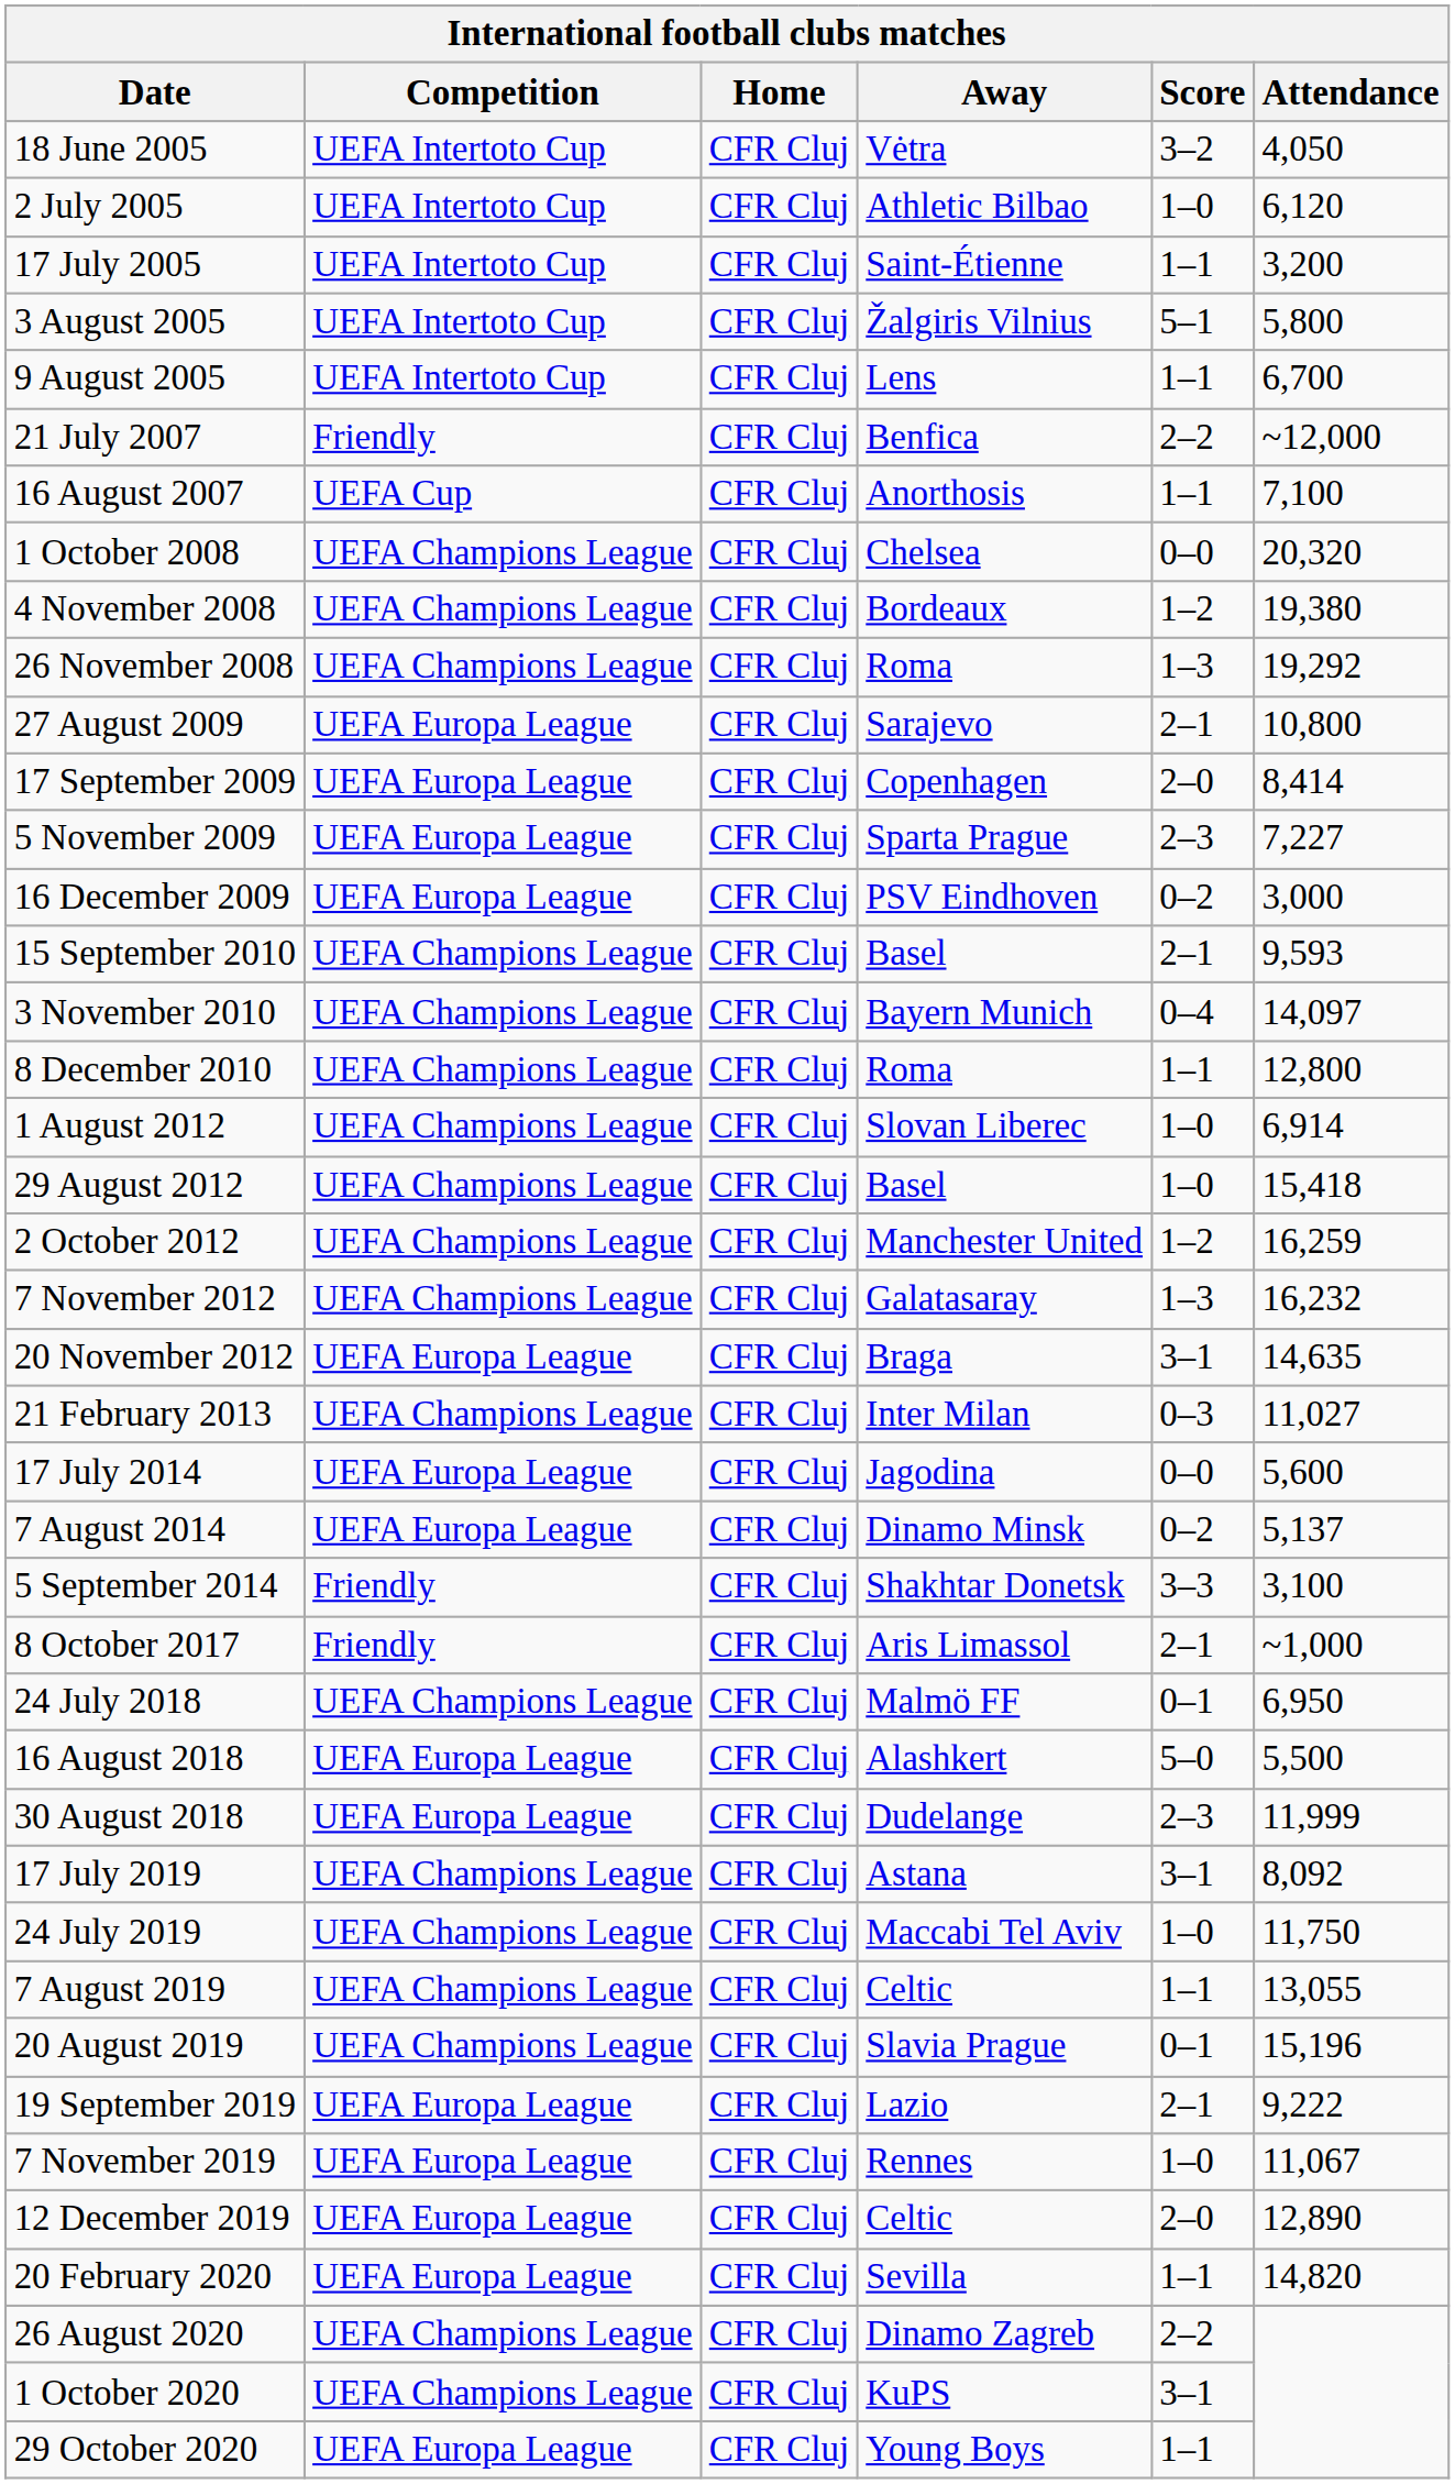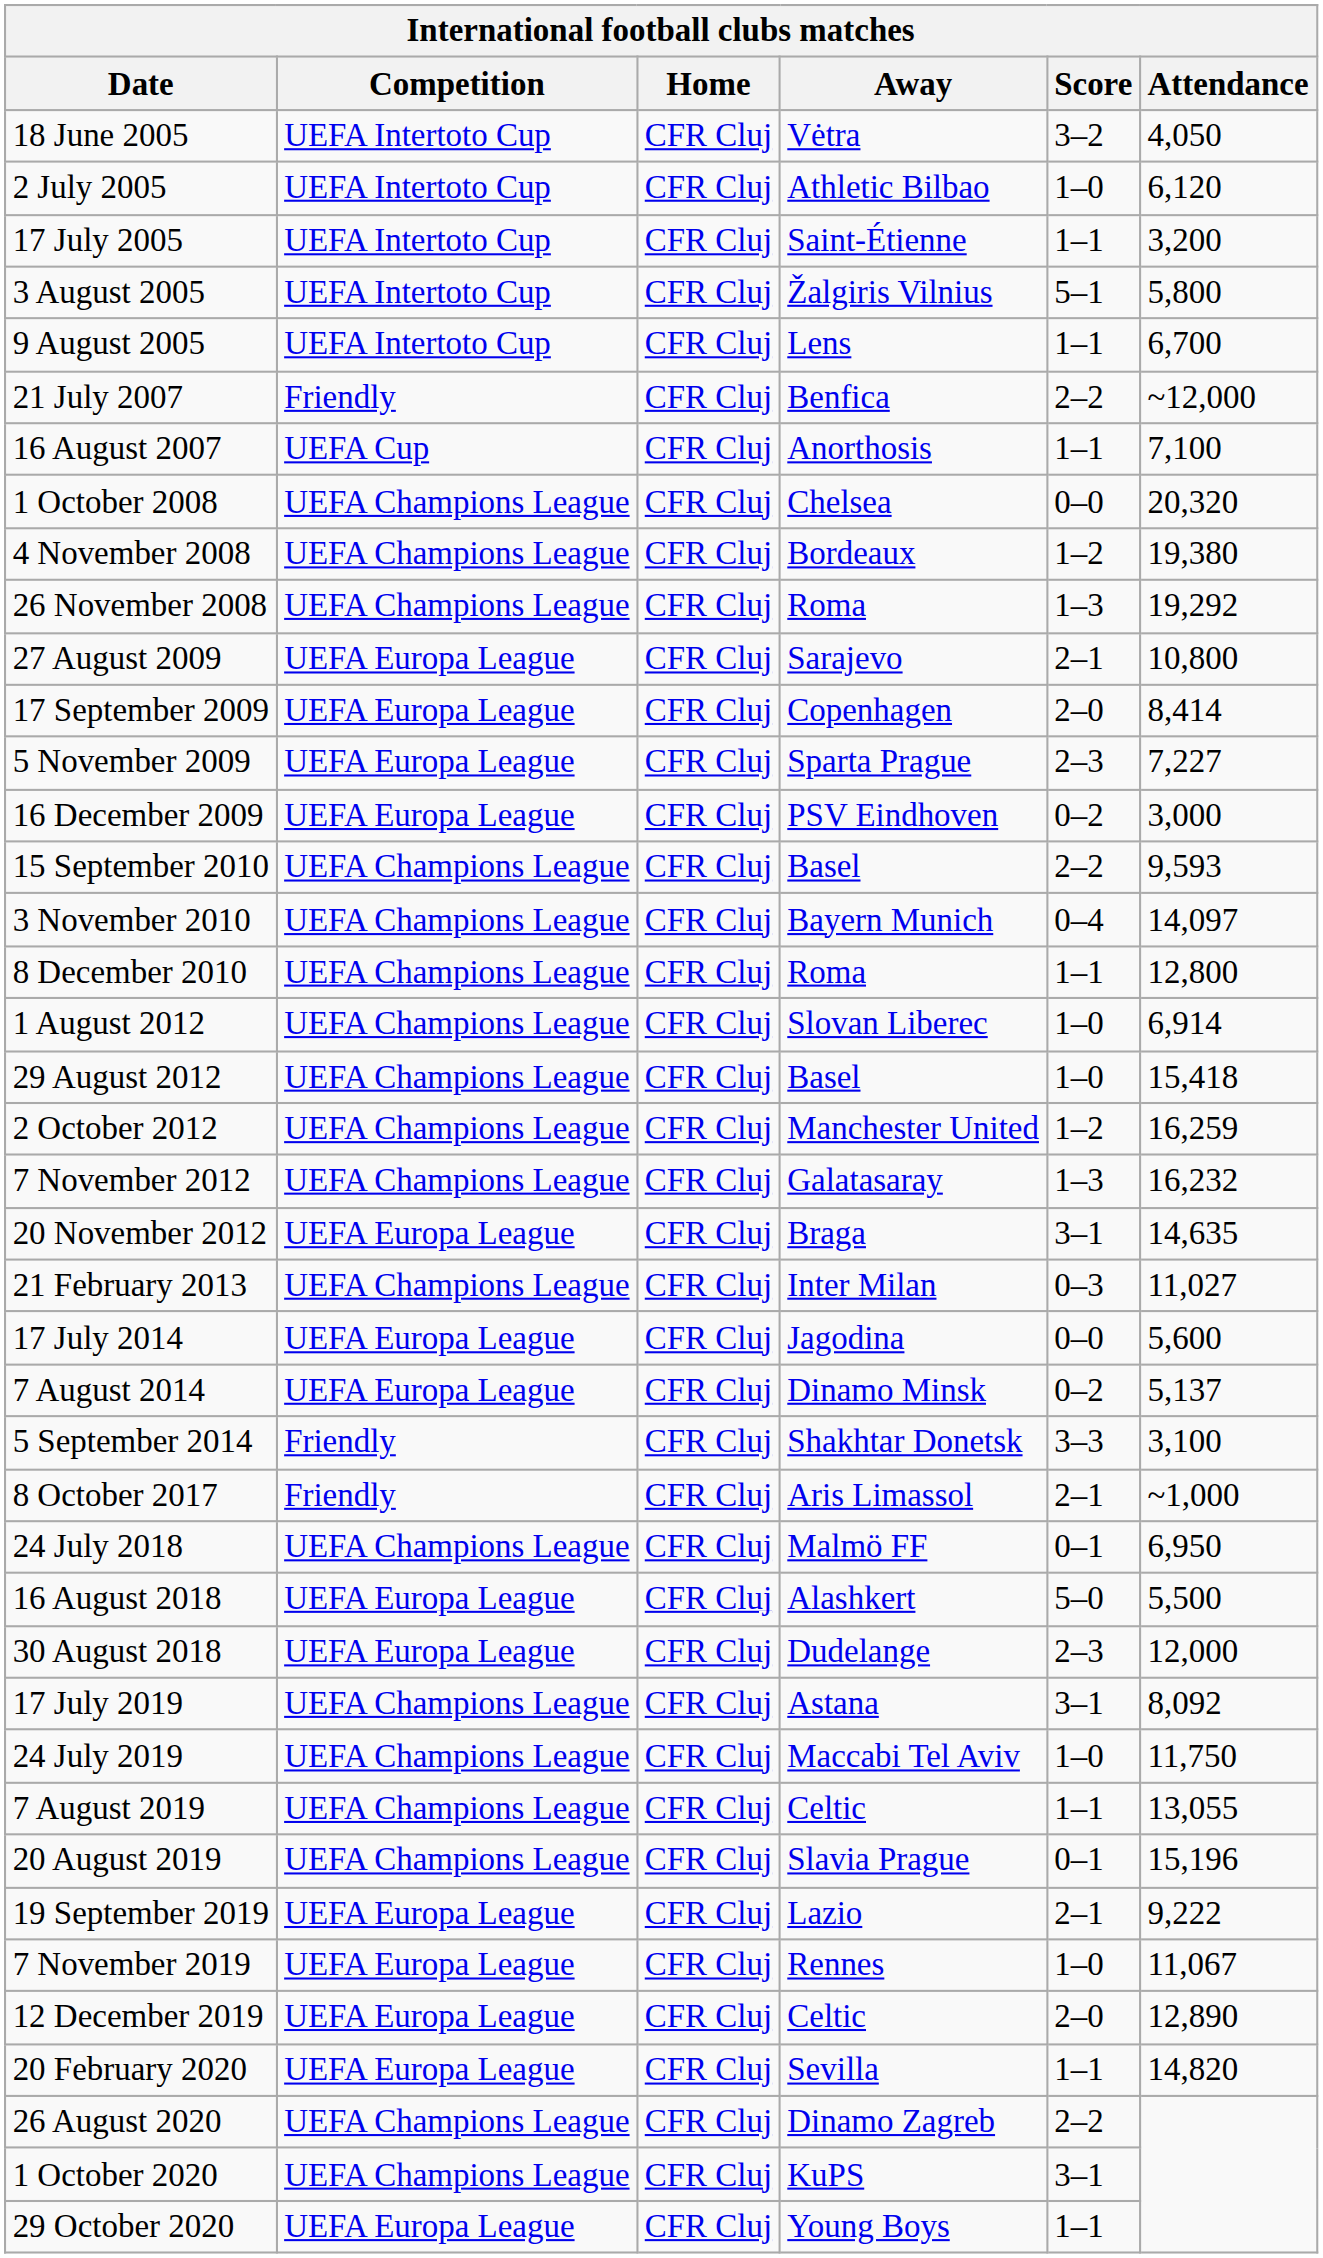15 September 2010 | Score: 2–1 -> 2–2
30 August 2018 | Attendance: 11,999 -> 12,000
